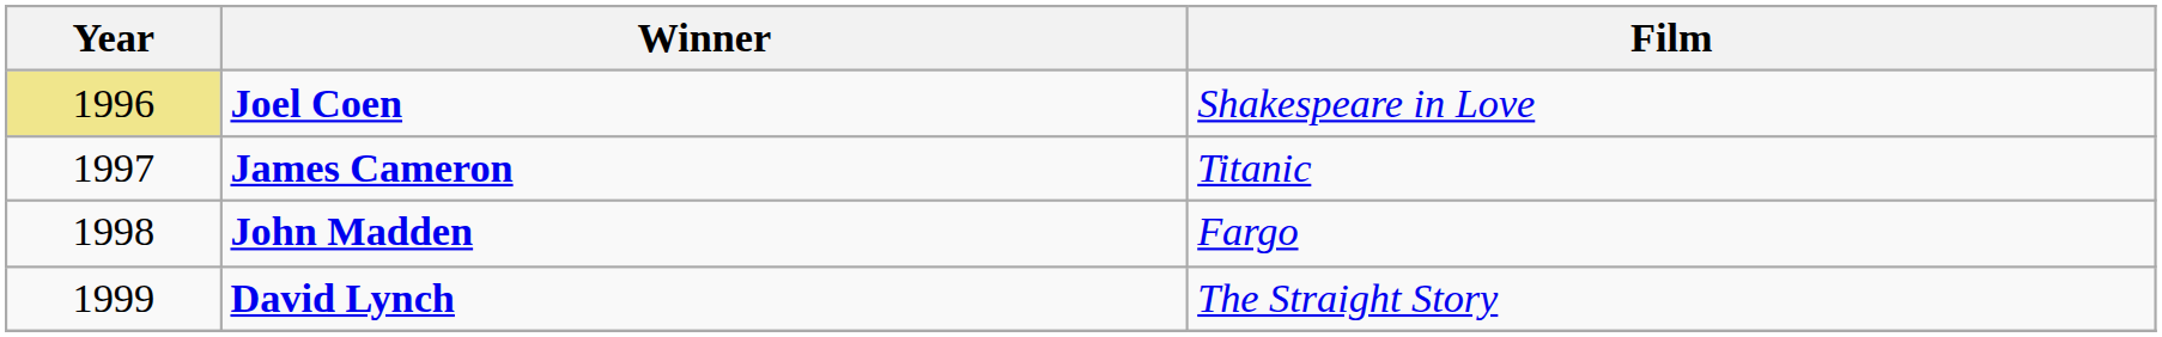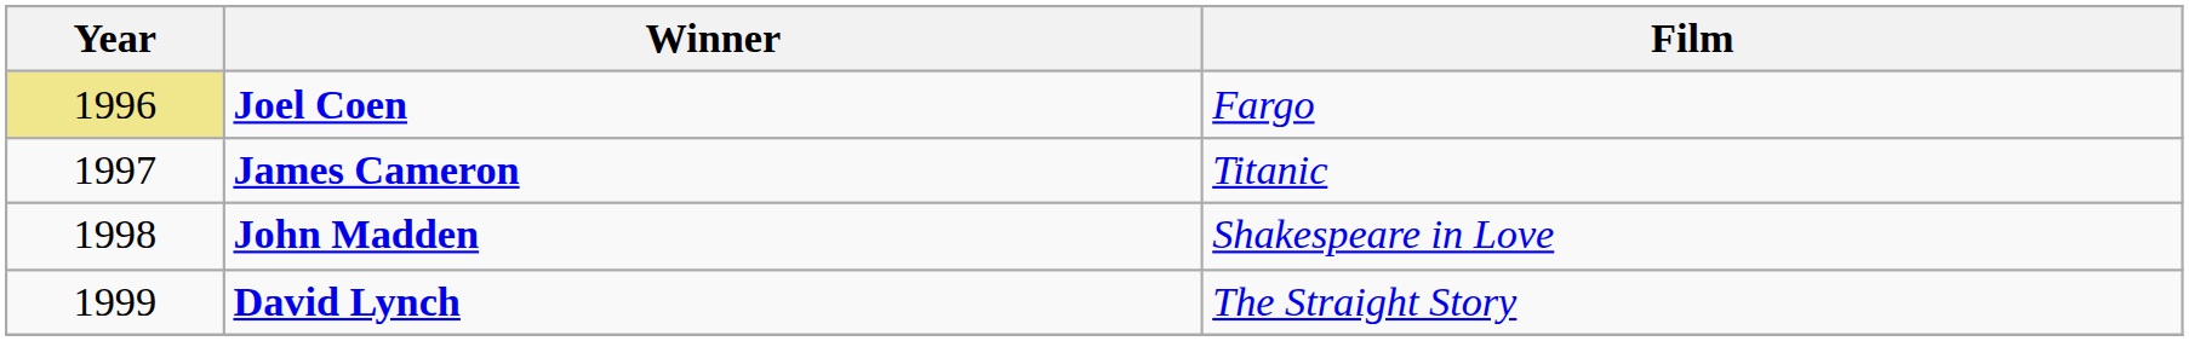Joel Coen | Film: Shakespeare in Love -> Fargo
John Madden | Film: Fargo -> Shakespeare in Love
